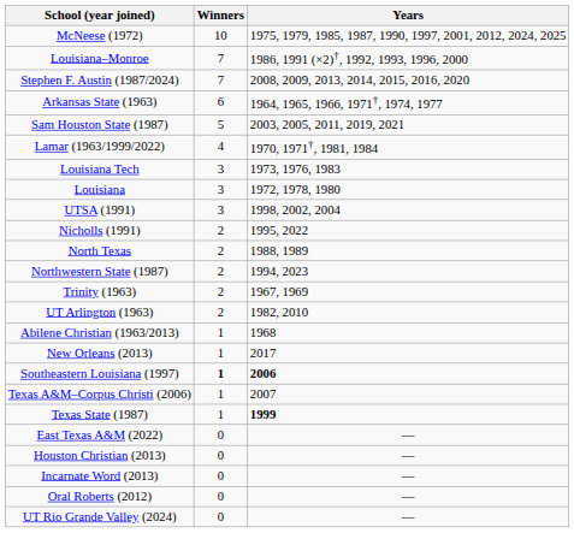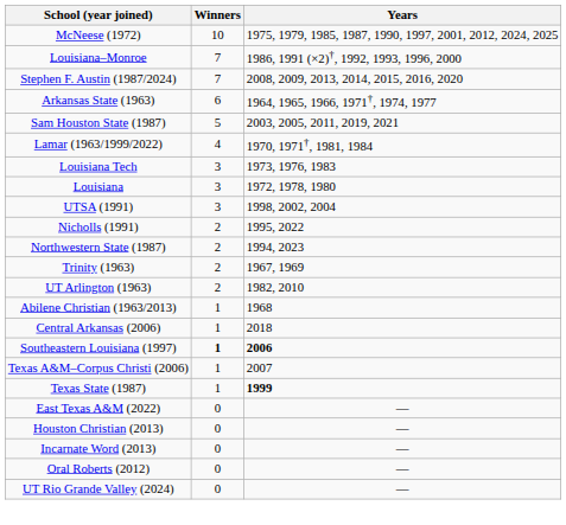- row: North Texas | 2 | 1988, 1989
+ row: Central Arkansas (2006) | 1 | 2018
- row: New Orleans (2013) | 1 | 2017
